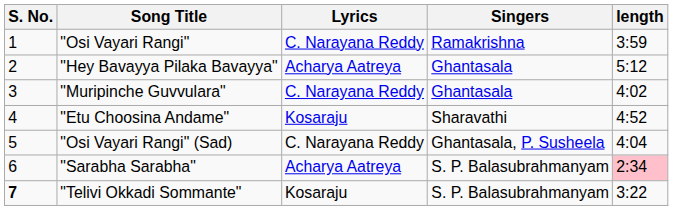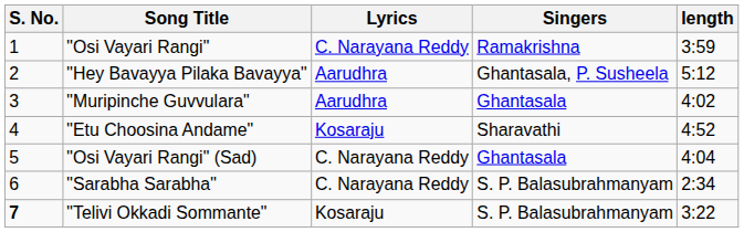"Hey Bavayya Pilaka Bavayya" | Lyrics: Acharya Aatreya -> Aarudhra
"Hey Bavayya Pilaka Bavayya" | Singers: Ghantasala -> Ghantasala, P. Susheela
"Muripinche Guvvulara" | Lyrics: C. Narayana Reddy -> Aarudhra
"Osi Vayari Rangi" (Sad) | Singers: Ghantasala, P. Susheela -> Ghantasala
"Sarabha Sarabha" | Lyrics: Acharya Aatreya -> C. Narayana Reddy
"Sarabha Sarabha" | length: pink background -> no background
